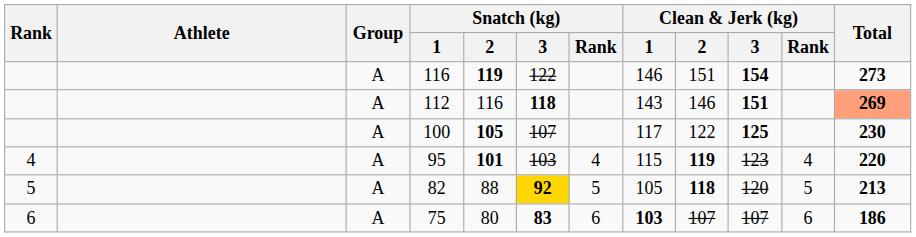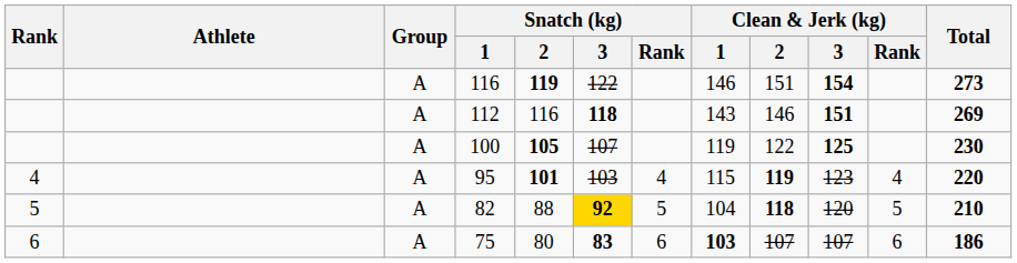112 | Total: lightsalmon background -> no background
100 | Clean & Jerk (kg) / 1: 117 -> 119
82 | Clean & Jerk (kg) / 1: 105 -> 104
82 | Total: 213 -> 210
